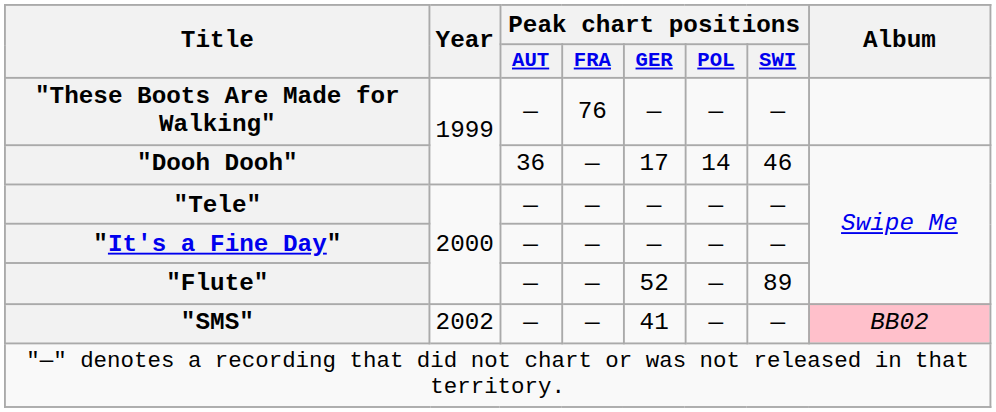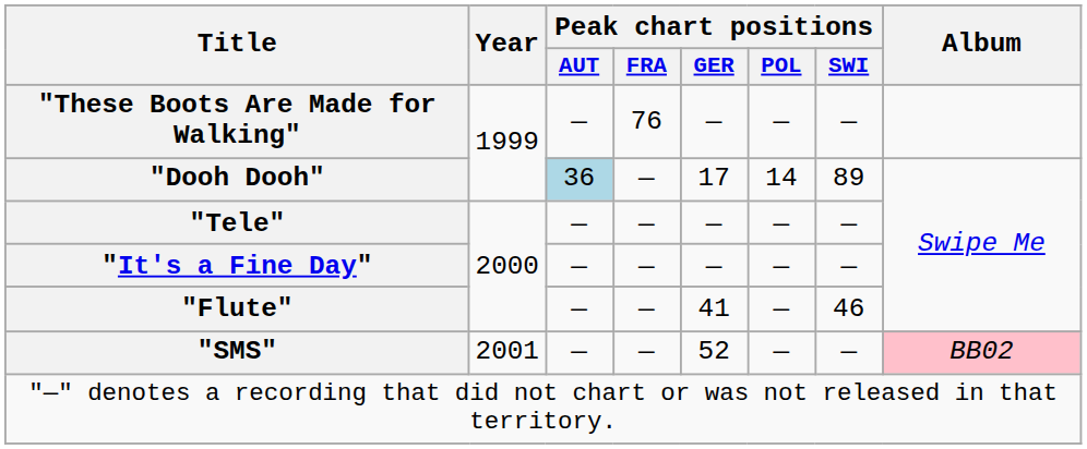"Dooh Dooh" | Peak chart positions / AUT: no background -> lightblue background
"Dooh Dooh" | Peak chart positions / SWI: 46 -> 89
"Flute" | Peak chart positions / GER: 52 -> 41
"Flute" | Peak chart positions / SWI: 89 -> 46
"SMS" | Year: 2002 -> 2001
"SMS" | Peak chart positions / GER: 41 -> 52
